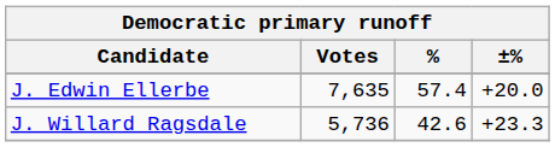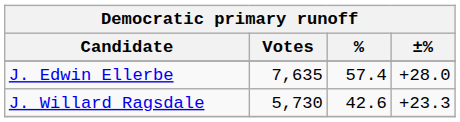J. Edwin Ellerbe | ±%: +20.0 -> +28.0
J. Willard Ragsdale | Votes: 5,736 -> 5,730
